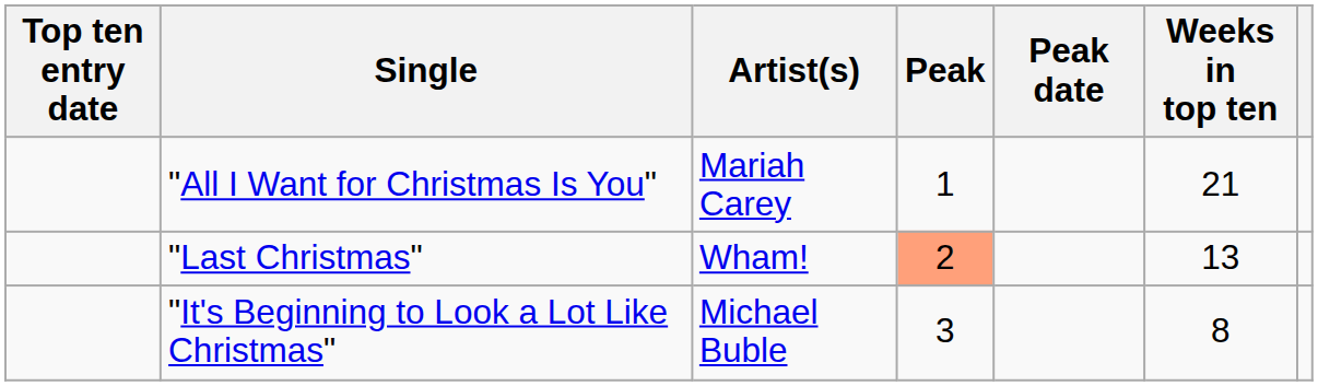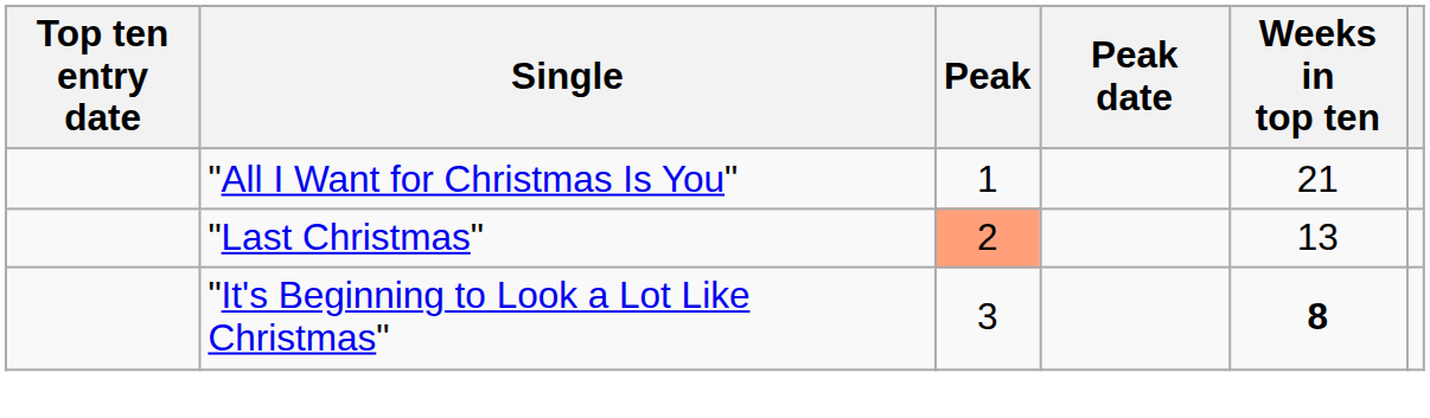- column: Artist(s) | Mariah Carey | Wham! | Michael Buble
"It's Beginning to Look a Lot Like Christmas" | Weeks in top ten: normal -> bold
